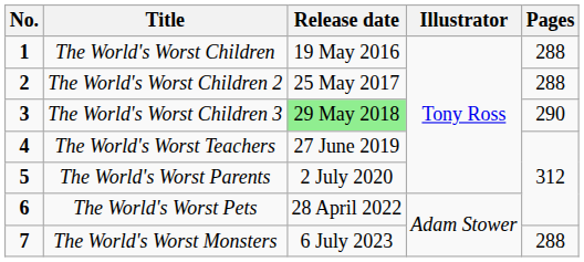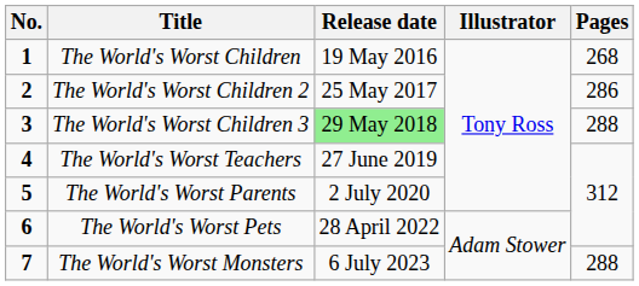The World's Worst Children | Pages: 288 -> 268
The World's Worst Children 2 | Pages: 288 -> 286
The World's Worst Children 3 | Pages: 290 -> 288
